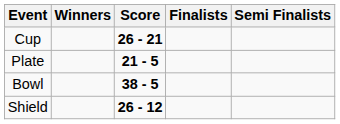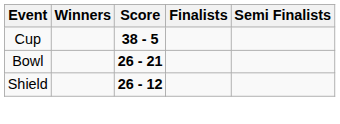Cup | Score: 26 - 21 -> 38 - 5
- row: Plate | 21 - 5
Bowl | Score: 38 - 5 -> 26 - 21
